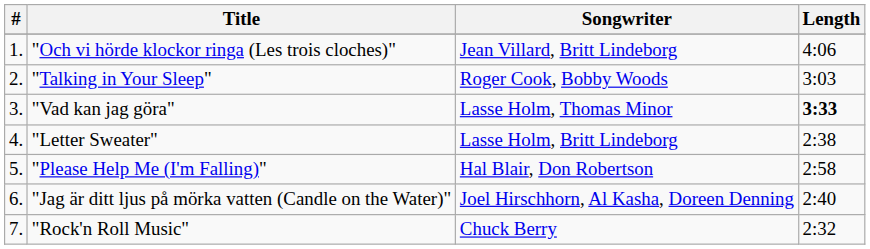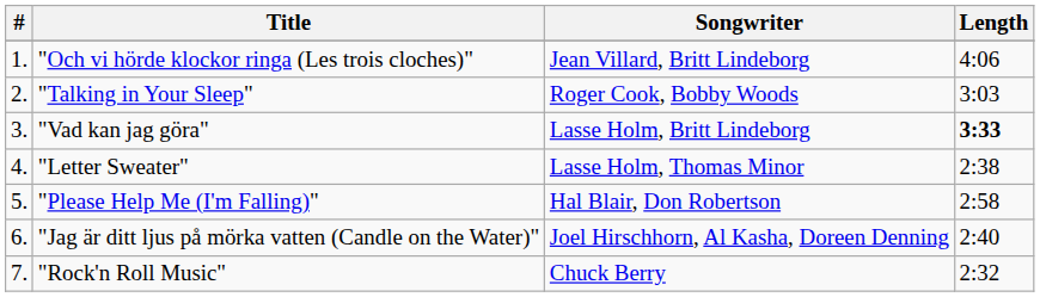"Vad kan jag göra" | Songwriter: Lasse Holm, Thomas Minor -> Lasse Holm, Britt Lindeborg
"Letter Sweater" | Songwriter: Lasse Holm, Britt Lindeborg -> Lasse Holm, Thomas Minor
